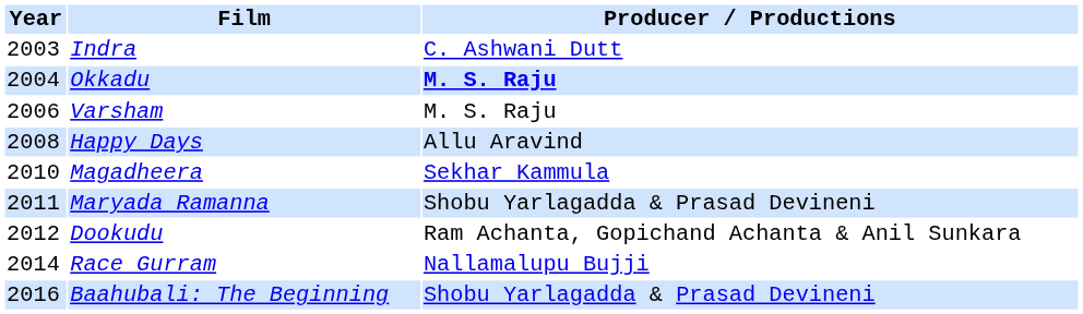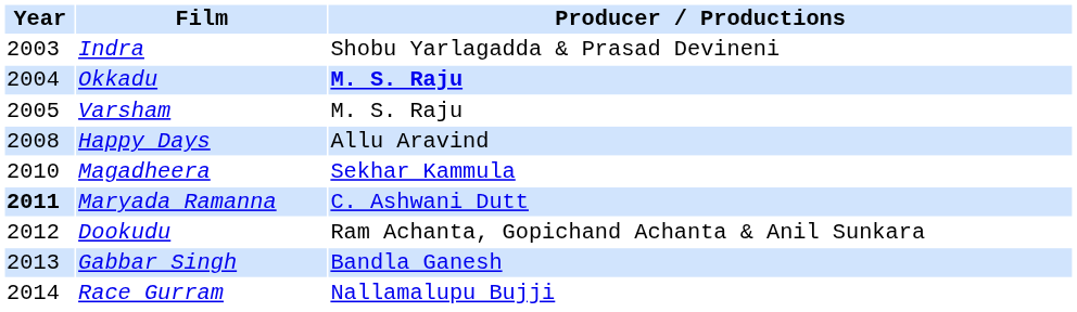Indra | Producer / Productions: C. Ashwani Dutt -> Shobu Yarlagadda & Prasad Devineni
Varsham | Year: 2006 -> 2005
Maryada Ramanna | Year: normal -> bold
Maryada Ramanna | Producer / Productions: Shobu Yarlagadda & Prasad Devineni -> C. Ashwani Dutt
+ row: 2013 | Gabbar Singh | Bandla Ganesh
- row: 2016 | Baahubali: The Beginning | Shobu Yarlagadda & Prasad Devineni
